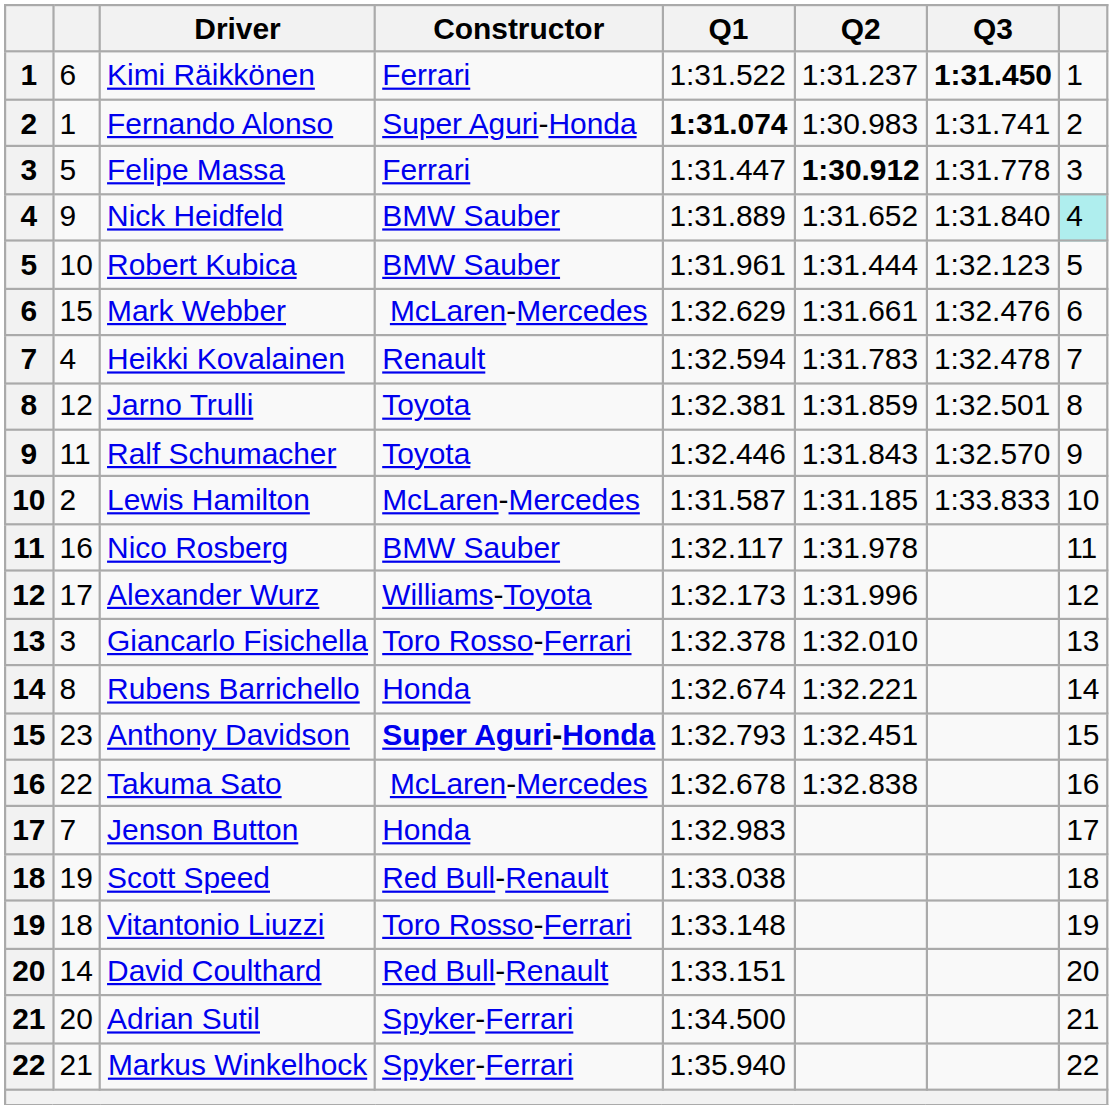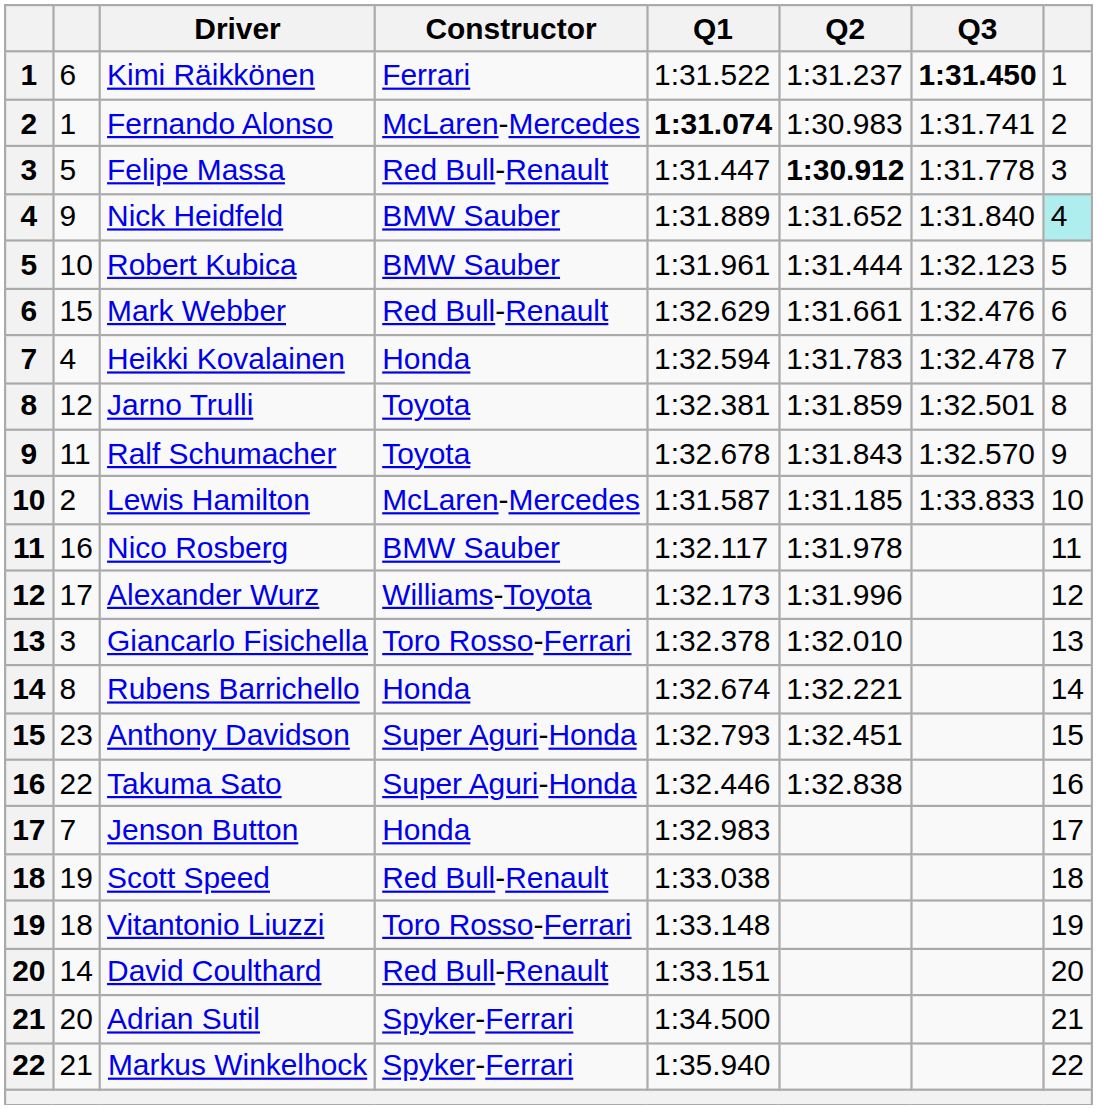Fernando Alonso | Constructor: Super Aguri-Honda -> McLaren-Mercedes
Felipe Massa | Constructor: Ferrari -> Red Bull-Renault
Mark Webber | Constructor: McLaren-Mercedes -> Red Bull-Renault
Heikki Kovalainen | Constructor: Renault -> Honda
Ralf Schumacher | Q1: 1:32.446 -> 1:32.678
Anthony Davidson | Constructor: bold -> normal
Takuma Sato | Constructor: McLaren-Mercedes -> Super Aguri-Honda
Takuma Sato | Q1: 1:32.678 -> 1:32.446
